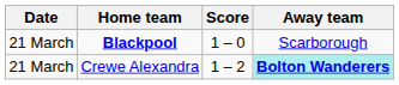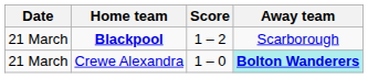Blackpool | Score: 1 – 0 -> 1 – 2
Crewe Alexandra | Score: 1 – 2 -> 1 – 0
